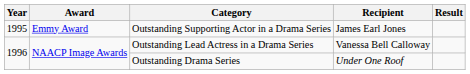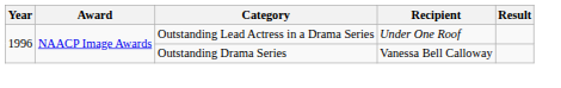- row: 1995 | Emmy Award | Outstanding Supporting Actor in a Drama Series | James Earl Jones
Outstanding Lead Actress in a Drama Series | Recipient: Vanessa Bell Calloway -> Under One Roof
Outstanding Drama Series | Recipient: Under One Roof -> Vanessa Bell Calloway
